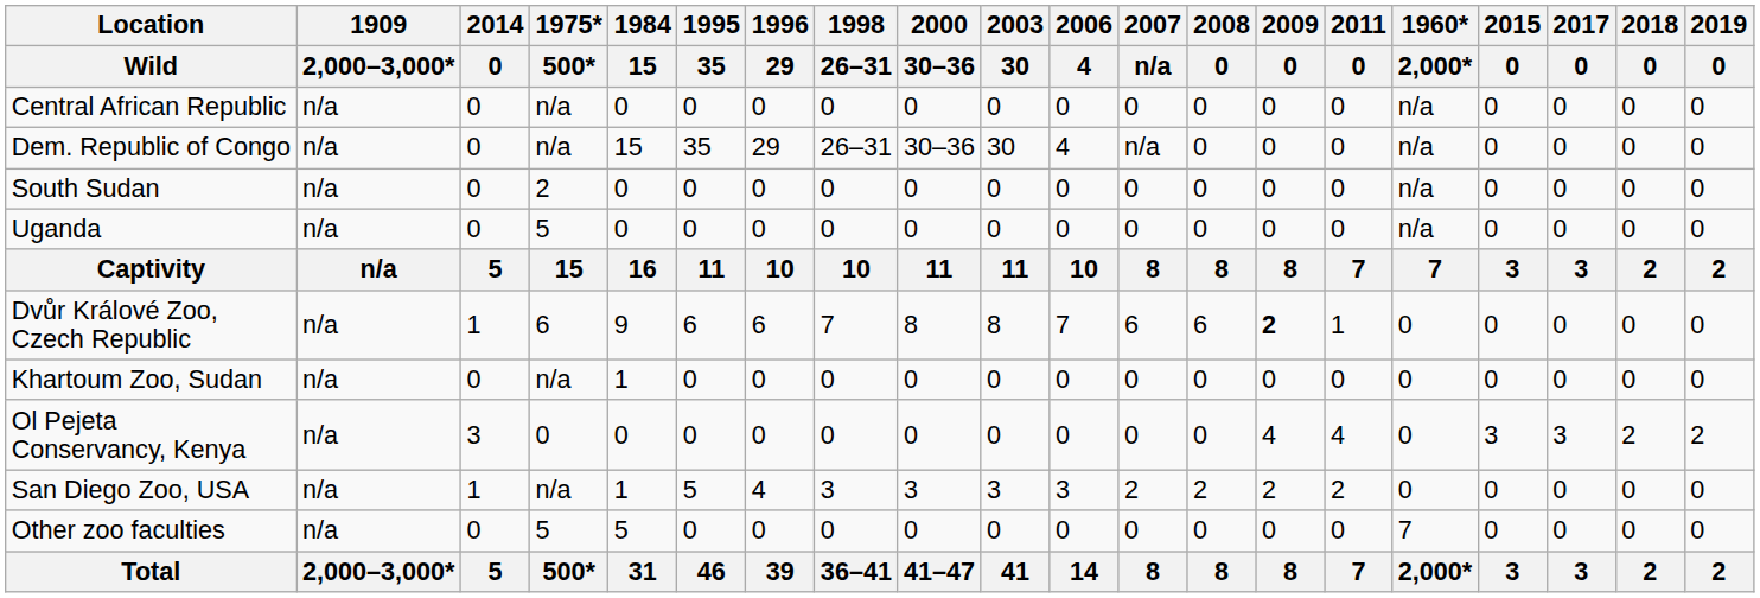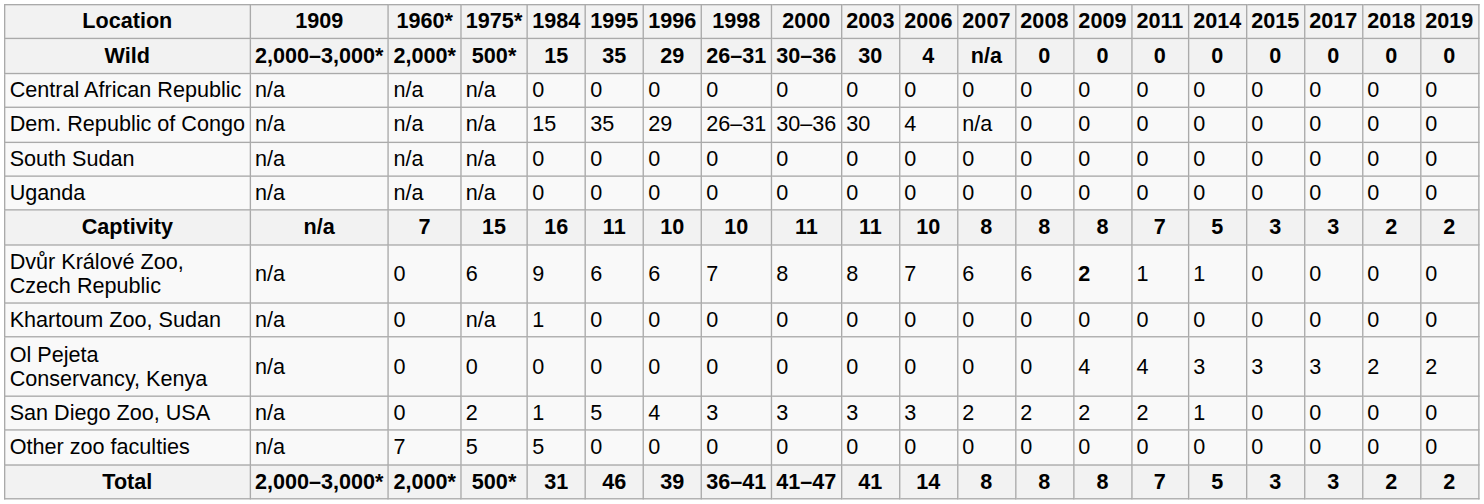columns swapped: 1960* / 2,000* <-> 2014 / 0
South Sudan | 1975* / 500*: 2 -> n/a
Uganda | 1975* / 500*: 5 -> n/a
San Diego Zoo, USA | 1975* / 500*: n/a -> 2
